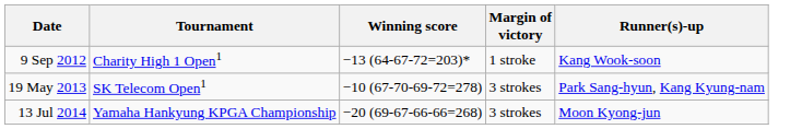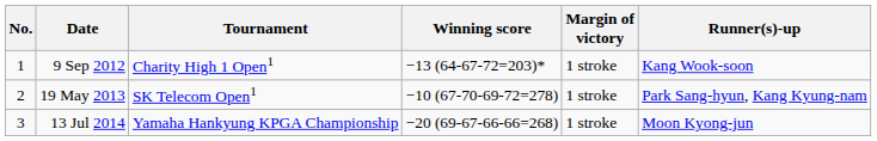+ column: No. | 1 | 2 | 3
19 May 2013 | Margin of victory: 3 strokes -> 1 stroke
13 Jul 2014 | Margin of victory: 3 strokes -> 1 stroke
